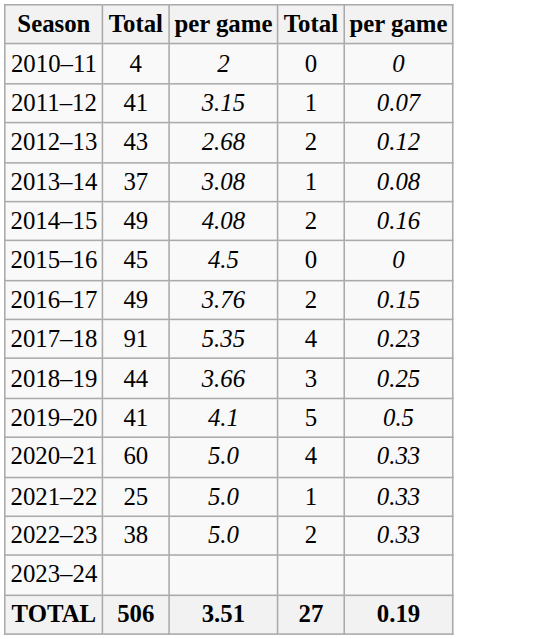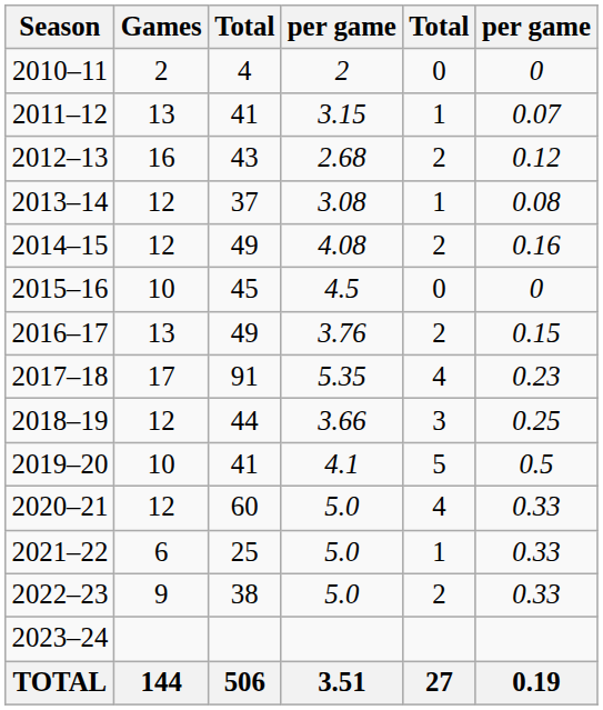+ column: Games | 2 | 13 | 16 | 12 | 12 | 10 | 13 | 17 | 12 | 10 | 12 | 6 | 9 | 144
